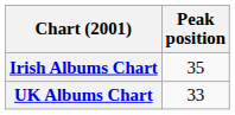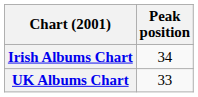Irish Albums Chart | Peak position: 35 -> 34
